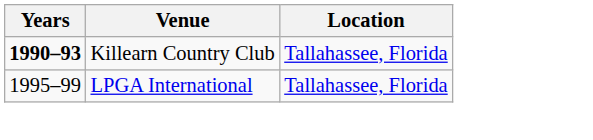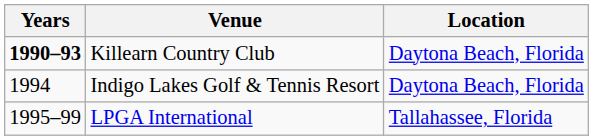Killearn Country Club | Location: Tallahassee, Florida -> Daytona Beach, Florida
+ row: 1994 | Indigo Lakes Golf & Tennis Resort | Daytona Beach, Florida
